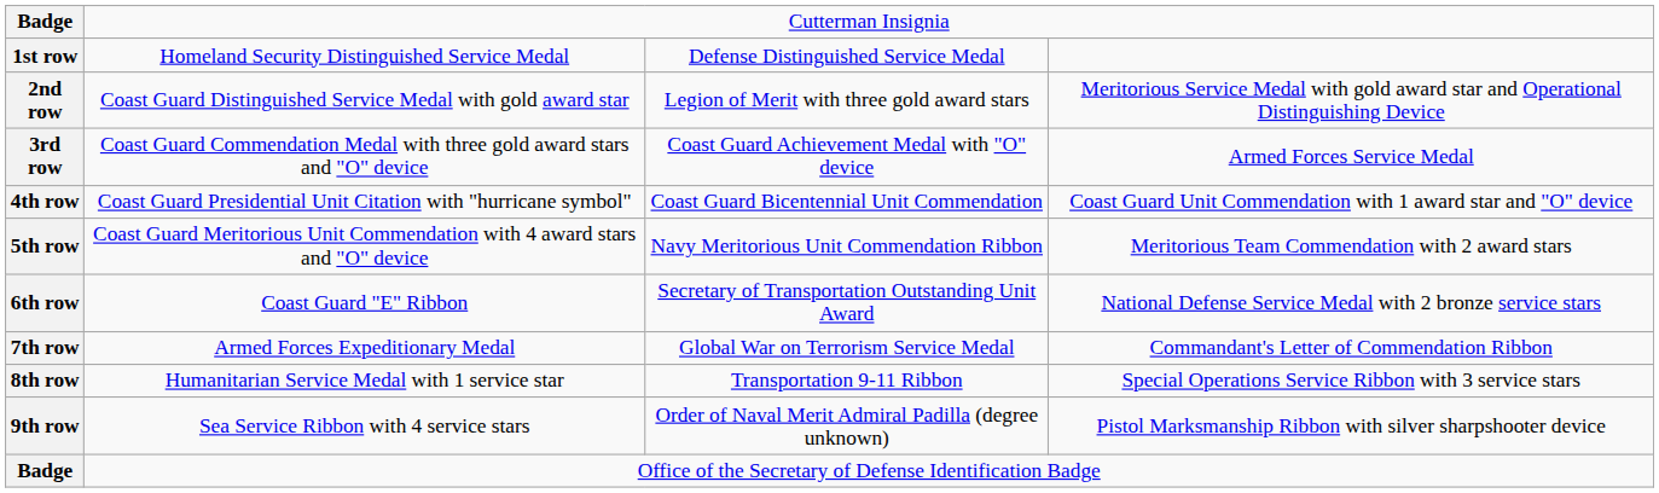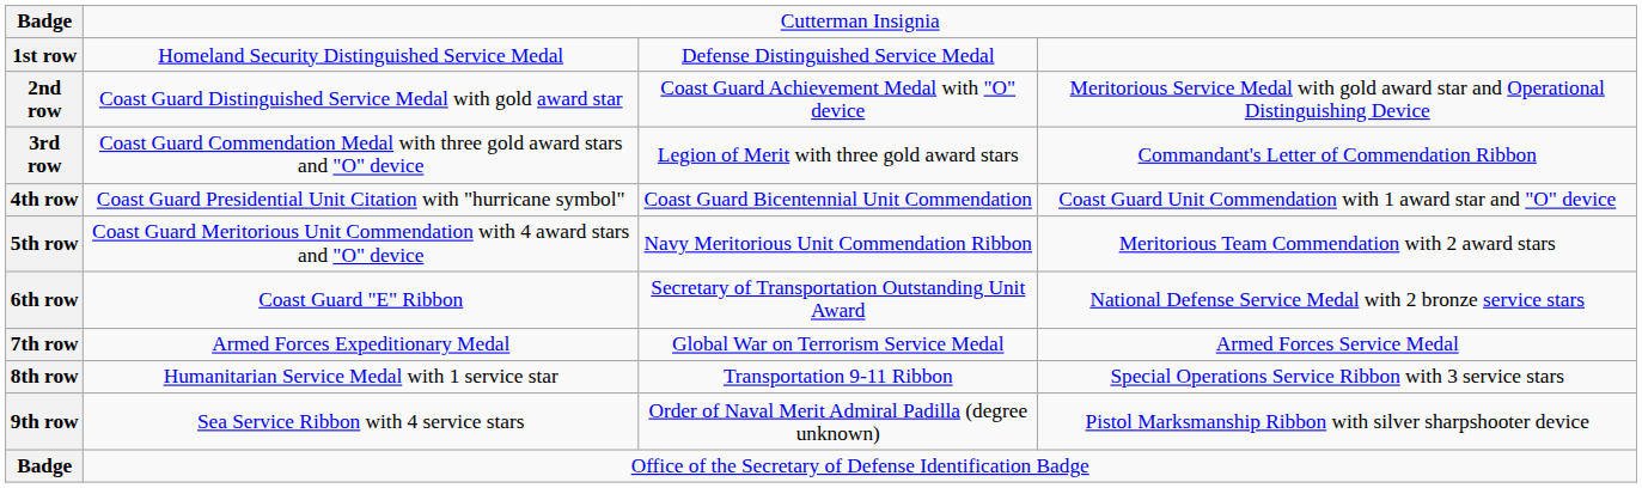2nd row | column 3: Legion of Merit with three gold award stars -> Coast Guard Achievement Medal with "O" device
3rd row | column 3: Coast Guard Achievement Medal with "O" device -> Legion of Merit with three gold award stars
3rd row | column 4: Armed Forces Service Medal -> Commandant's Letter of Commendation Ribbon
7th row | column 4: Commandant's Letter of Commendation Ribbon -> Armed Forces Service Medal
